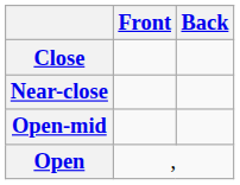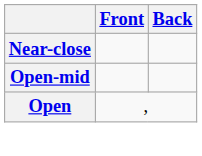- row: Close
